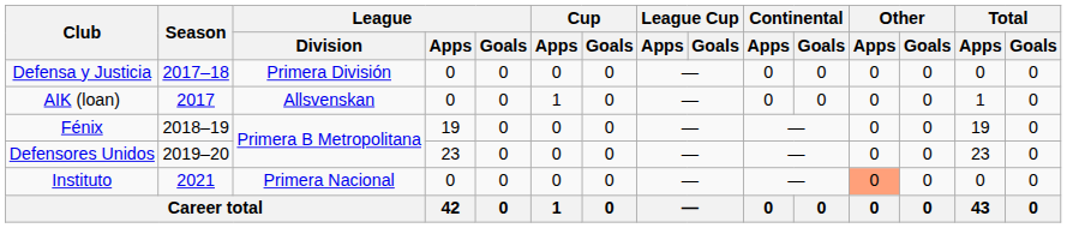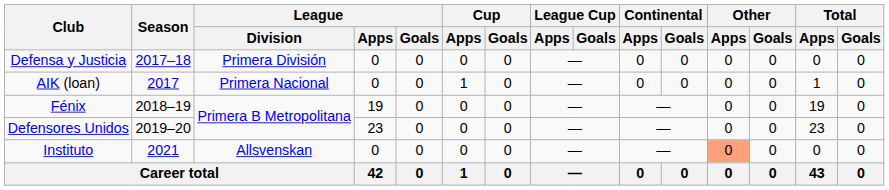AIK (loan) | League / Division: Allsvenskan -> Primera Nacional
Instituto | League / Division: Primera Nacional -> Allsvenskan
